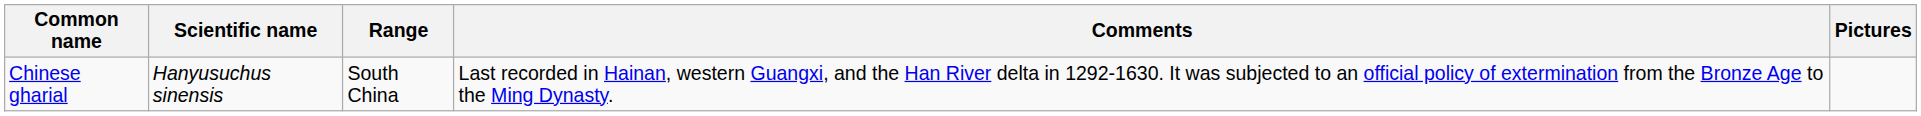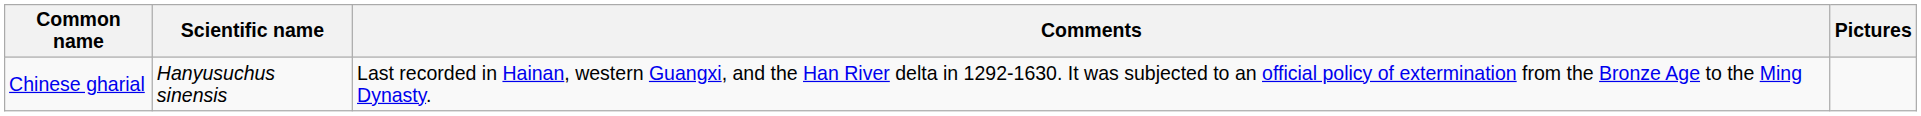- column: Range | South China
